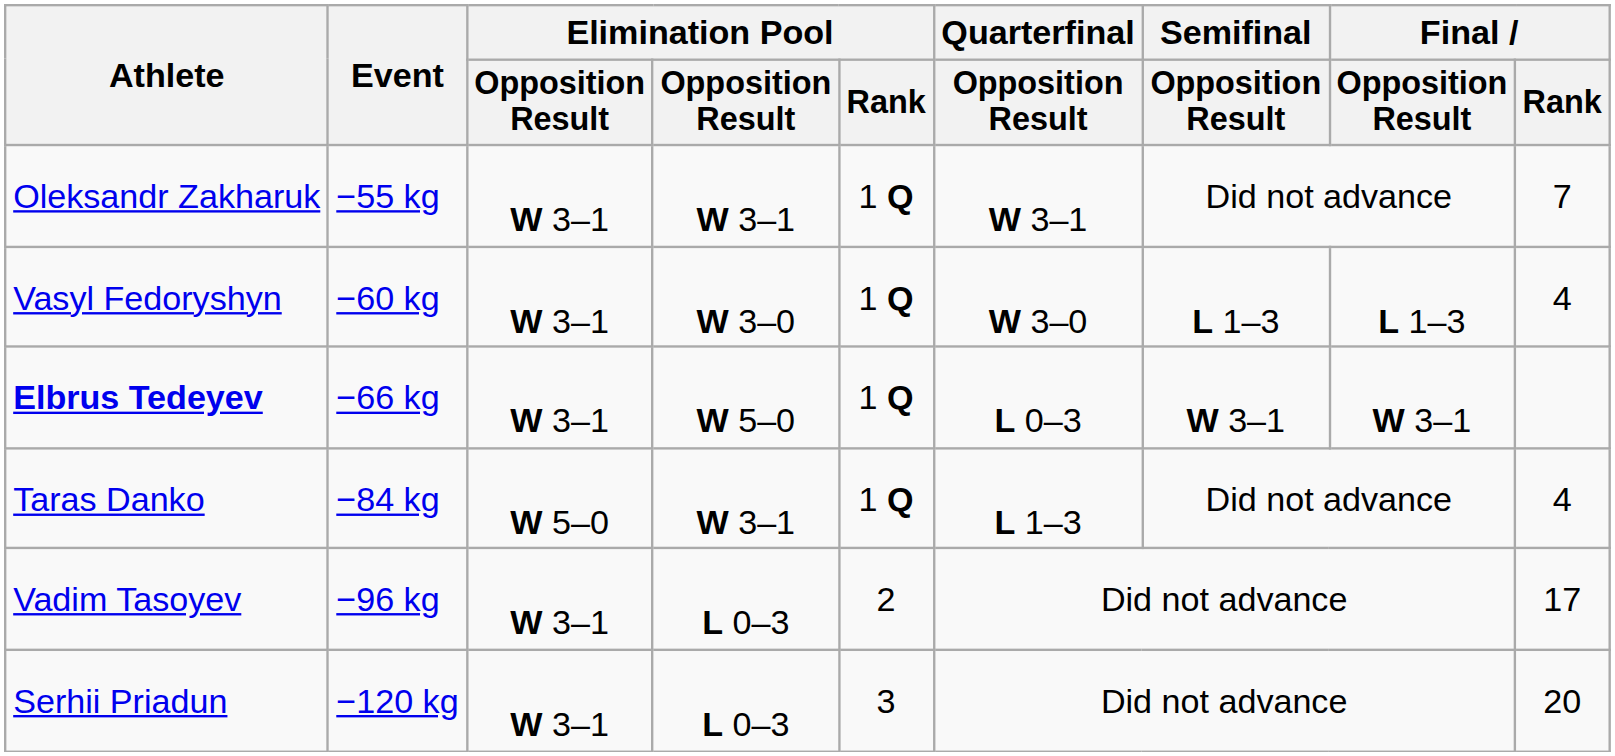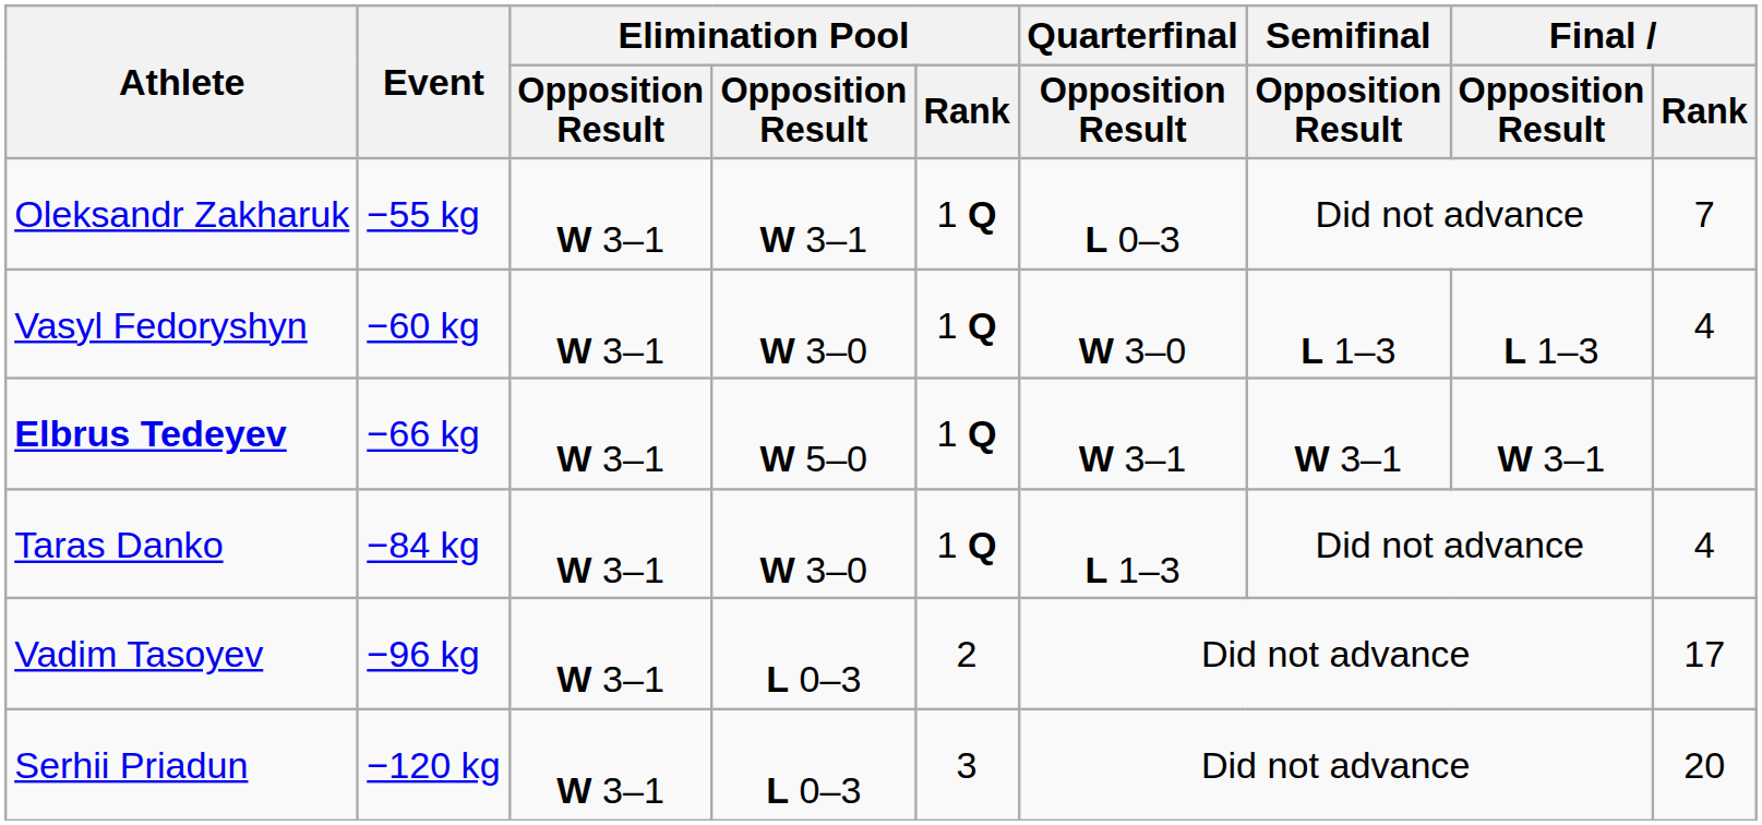Oleksandr Zakharuk | Quarterfinal / Opposition Result: W 3–1 -> L 0–3
Elbrus Tedeyev | Quarterfinal / Opposition Result: L 0–3 -> W 3–1
Taras Danko | column 3: W 5–0 -> W 3–1
Taras Danko | column 4: W 3–1 -> W 3–0
